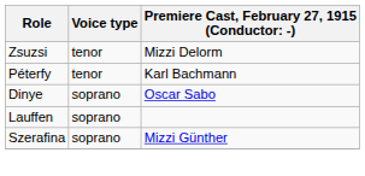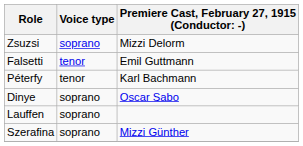Zsuzsi | Voice type: tenor -> soprano
+ row: Falsetti | tenor | Emil Guttmann
